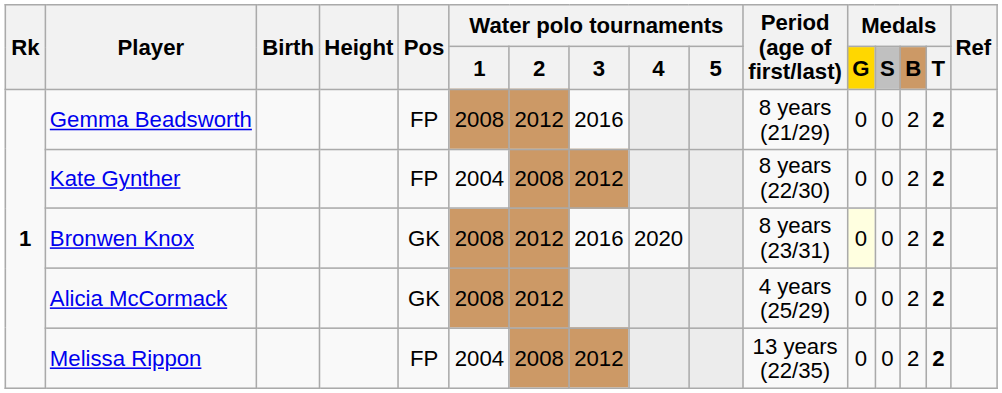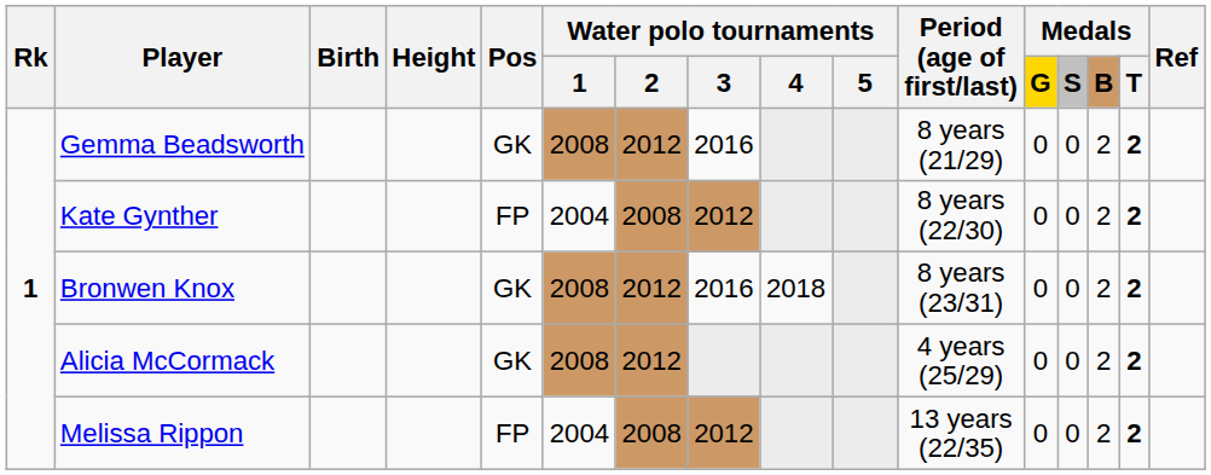Gemma Beadsworth | Pos: FP -> GK
Bronwen Knox | Water polo tournaments / 4: 2020 -> 2018
Bronwen Knox | Medals / G: lightyellow background -> no background
